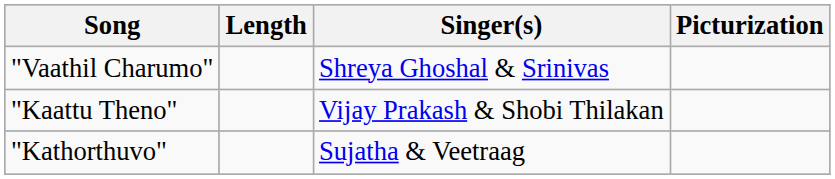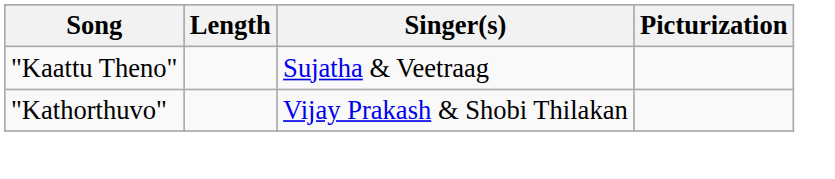- row: "Vaathil Charumo" | Shreya Ghoshal & Srinivas
"Kaattu Theno" | Singer(s): Vijay Prakash & Shobi Thilakan -> Sujatha & Veetraag
"Kathorthuvo" | Singer(s): Sujatha & Veetraag -> Vijay Prakash & Shobi Thilakan
